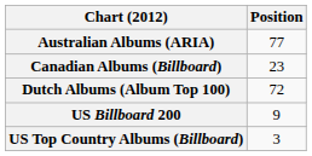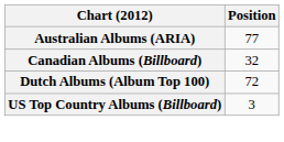Canadian Albums (Billboard) | Position: 23 -> 32
- row: US Billboard 200 | 9
